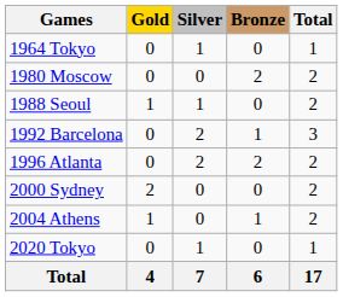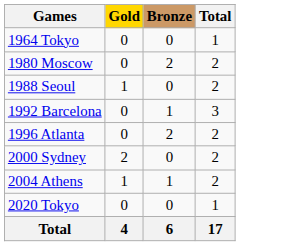- column: Silver | 1 | 0 | 1 | 2 | 2 | 0 | 0 | 1 | 7
